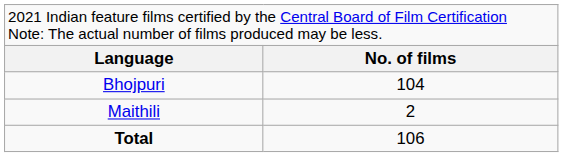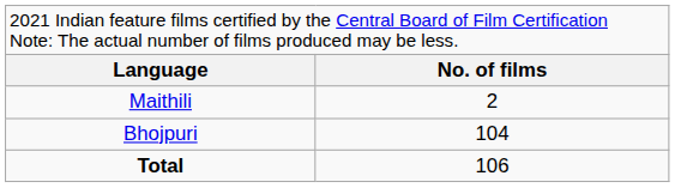rows swapped: Bhojpuri <-> Maithili
